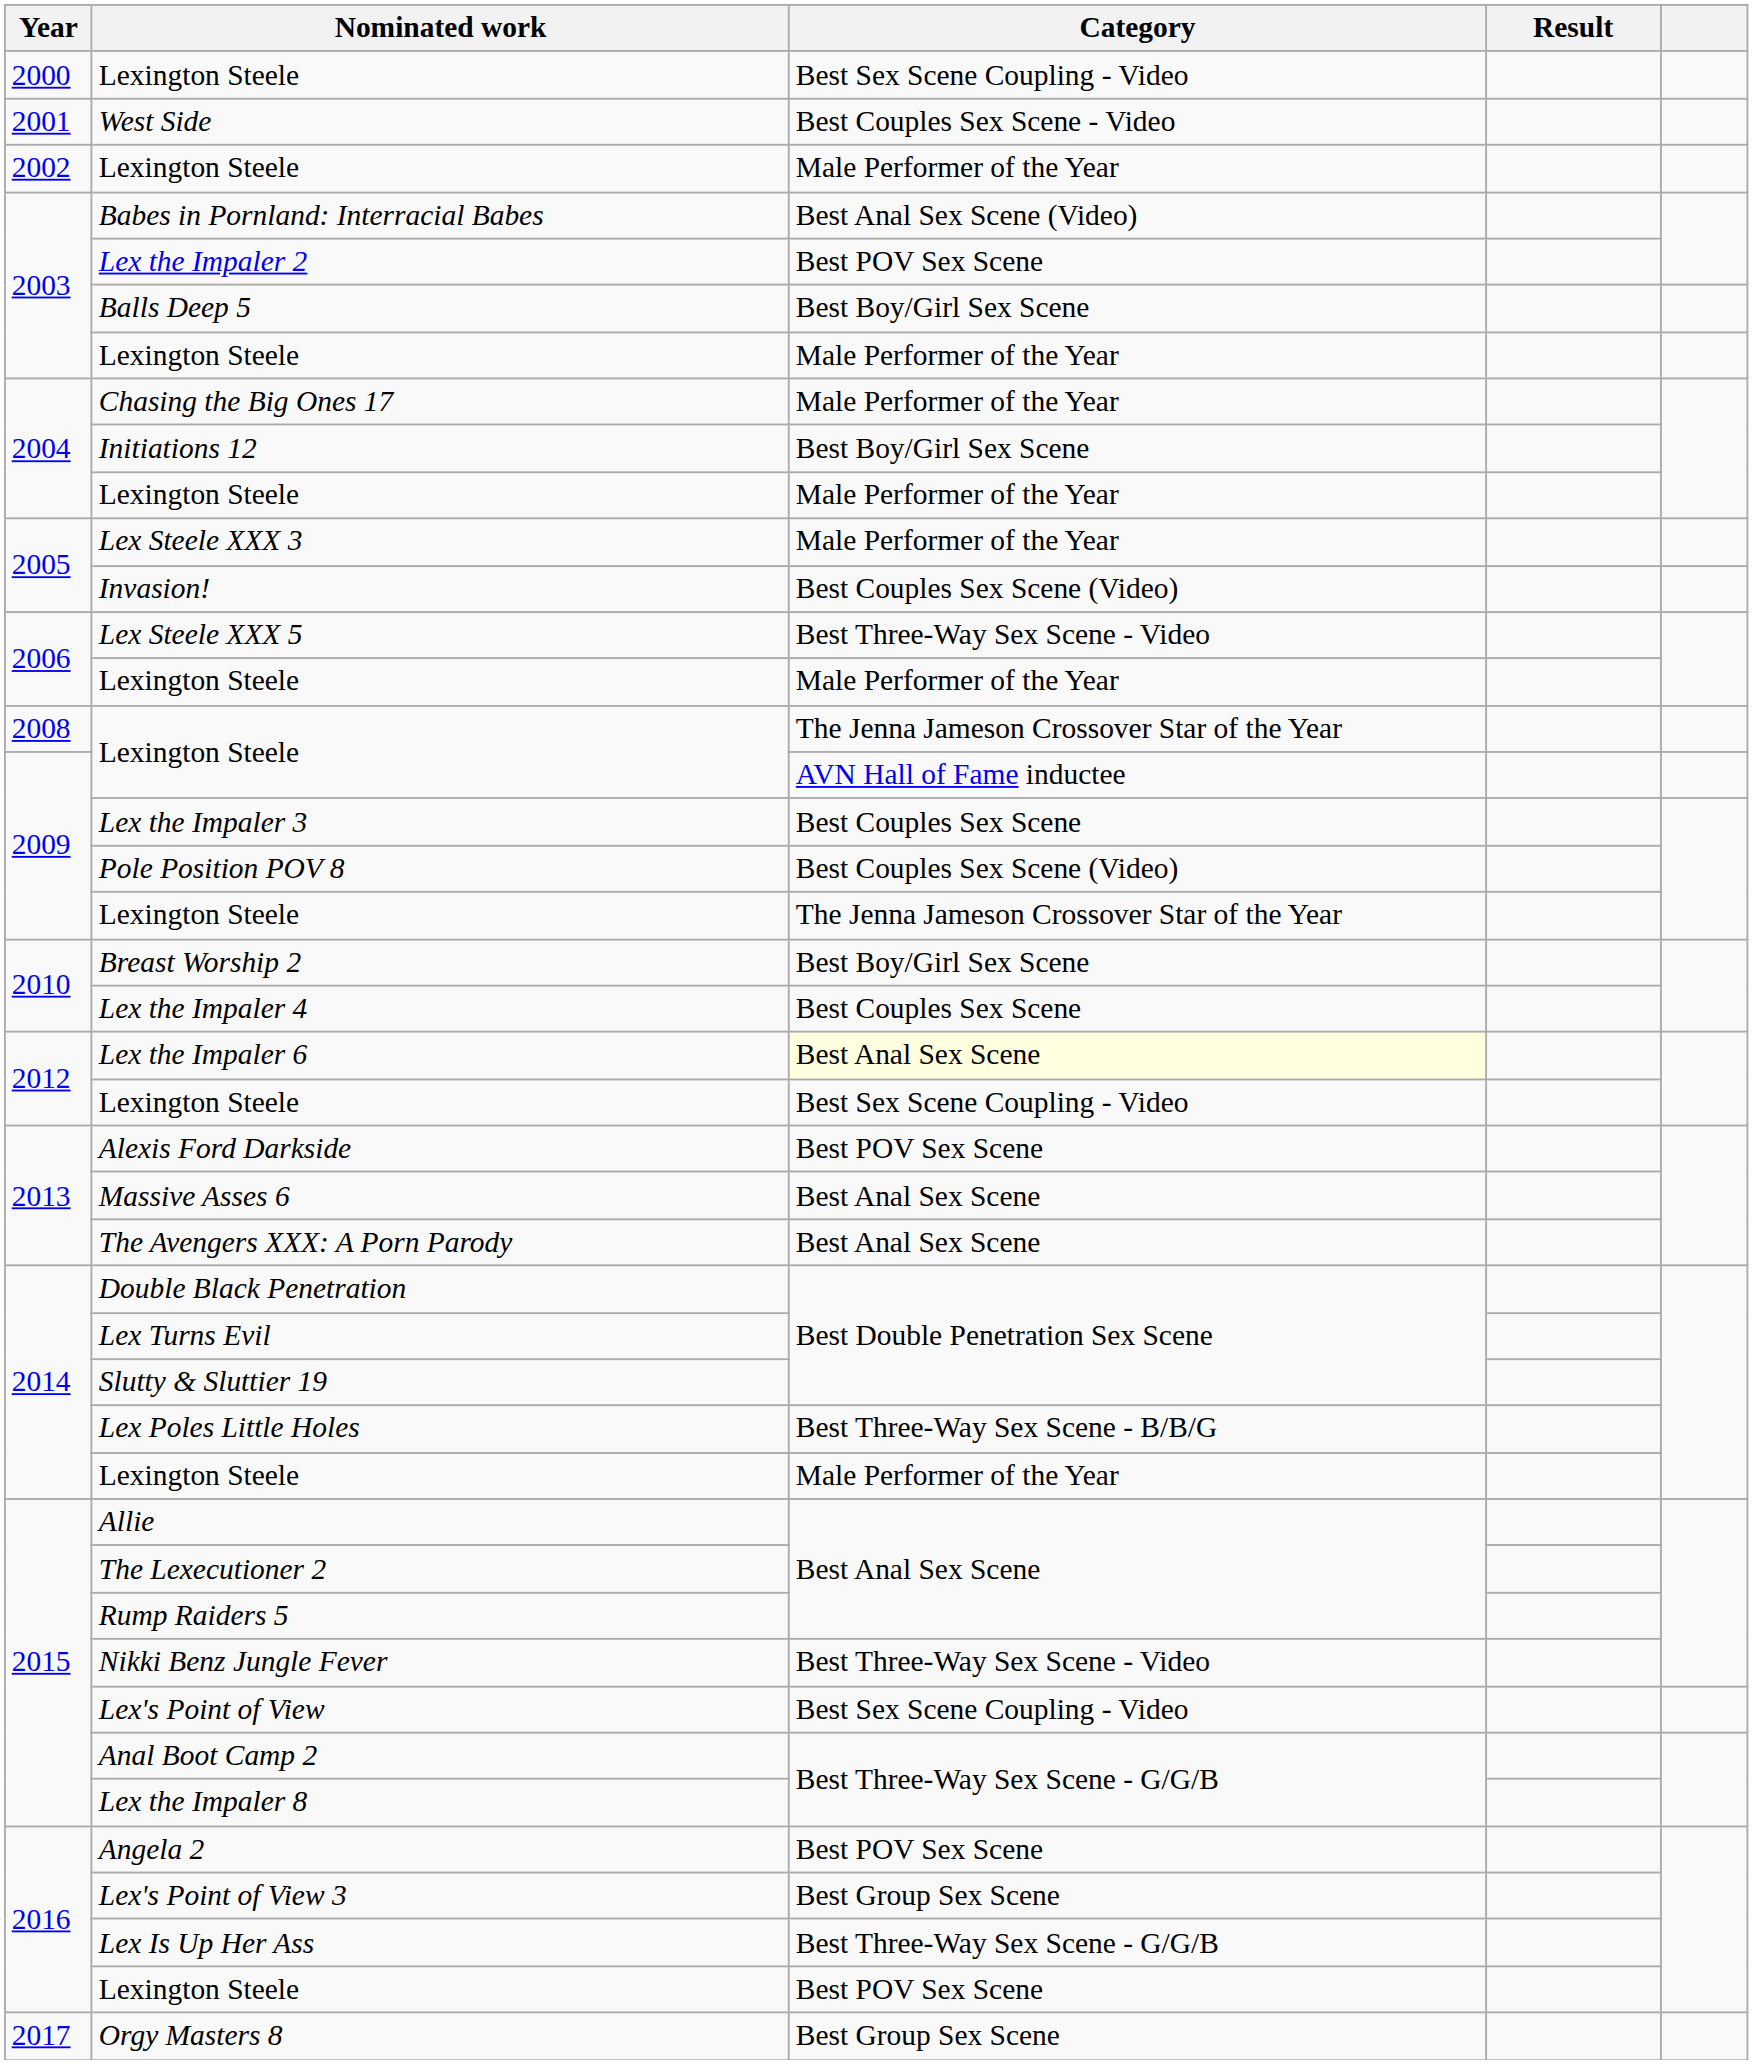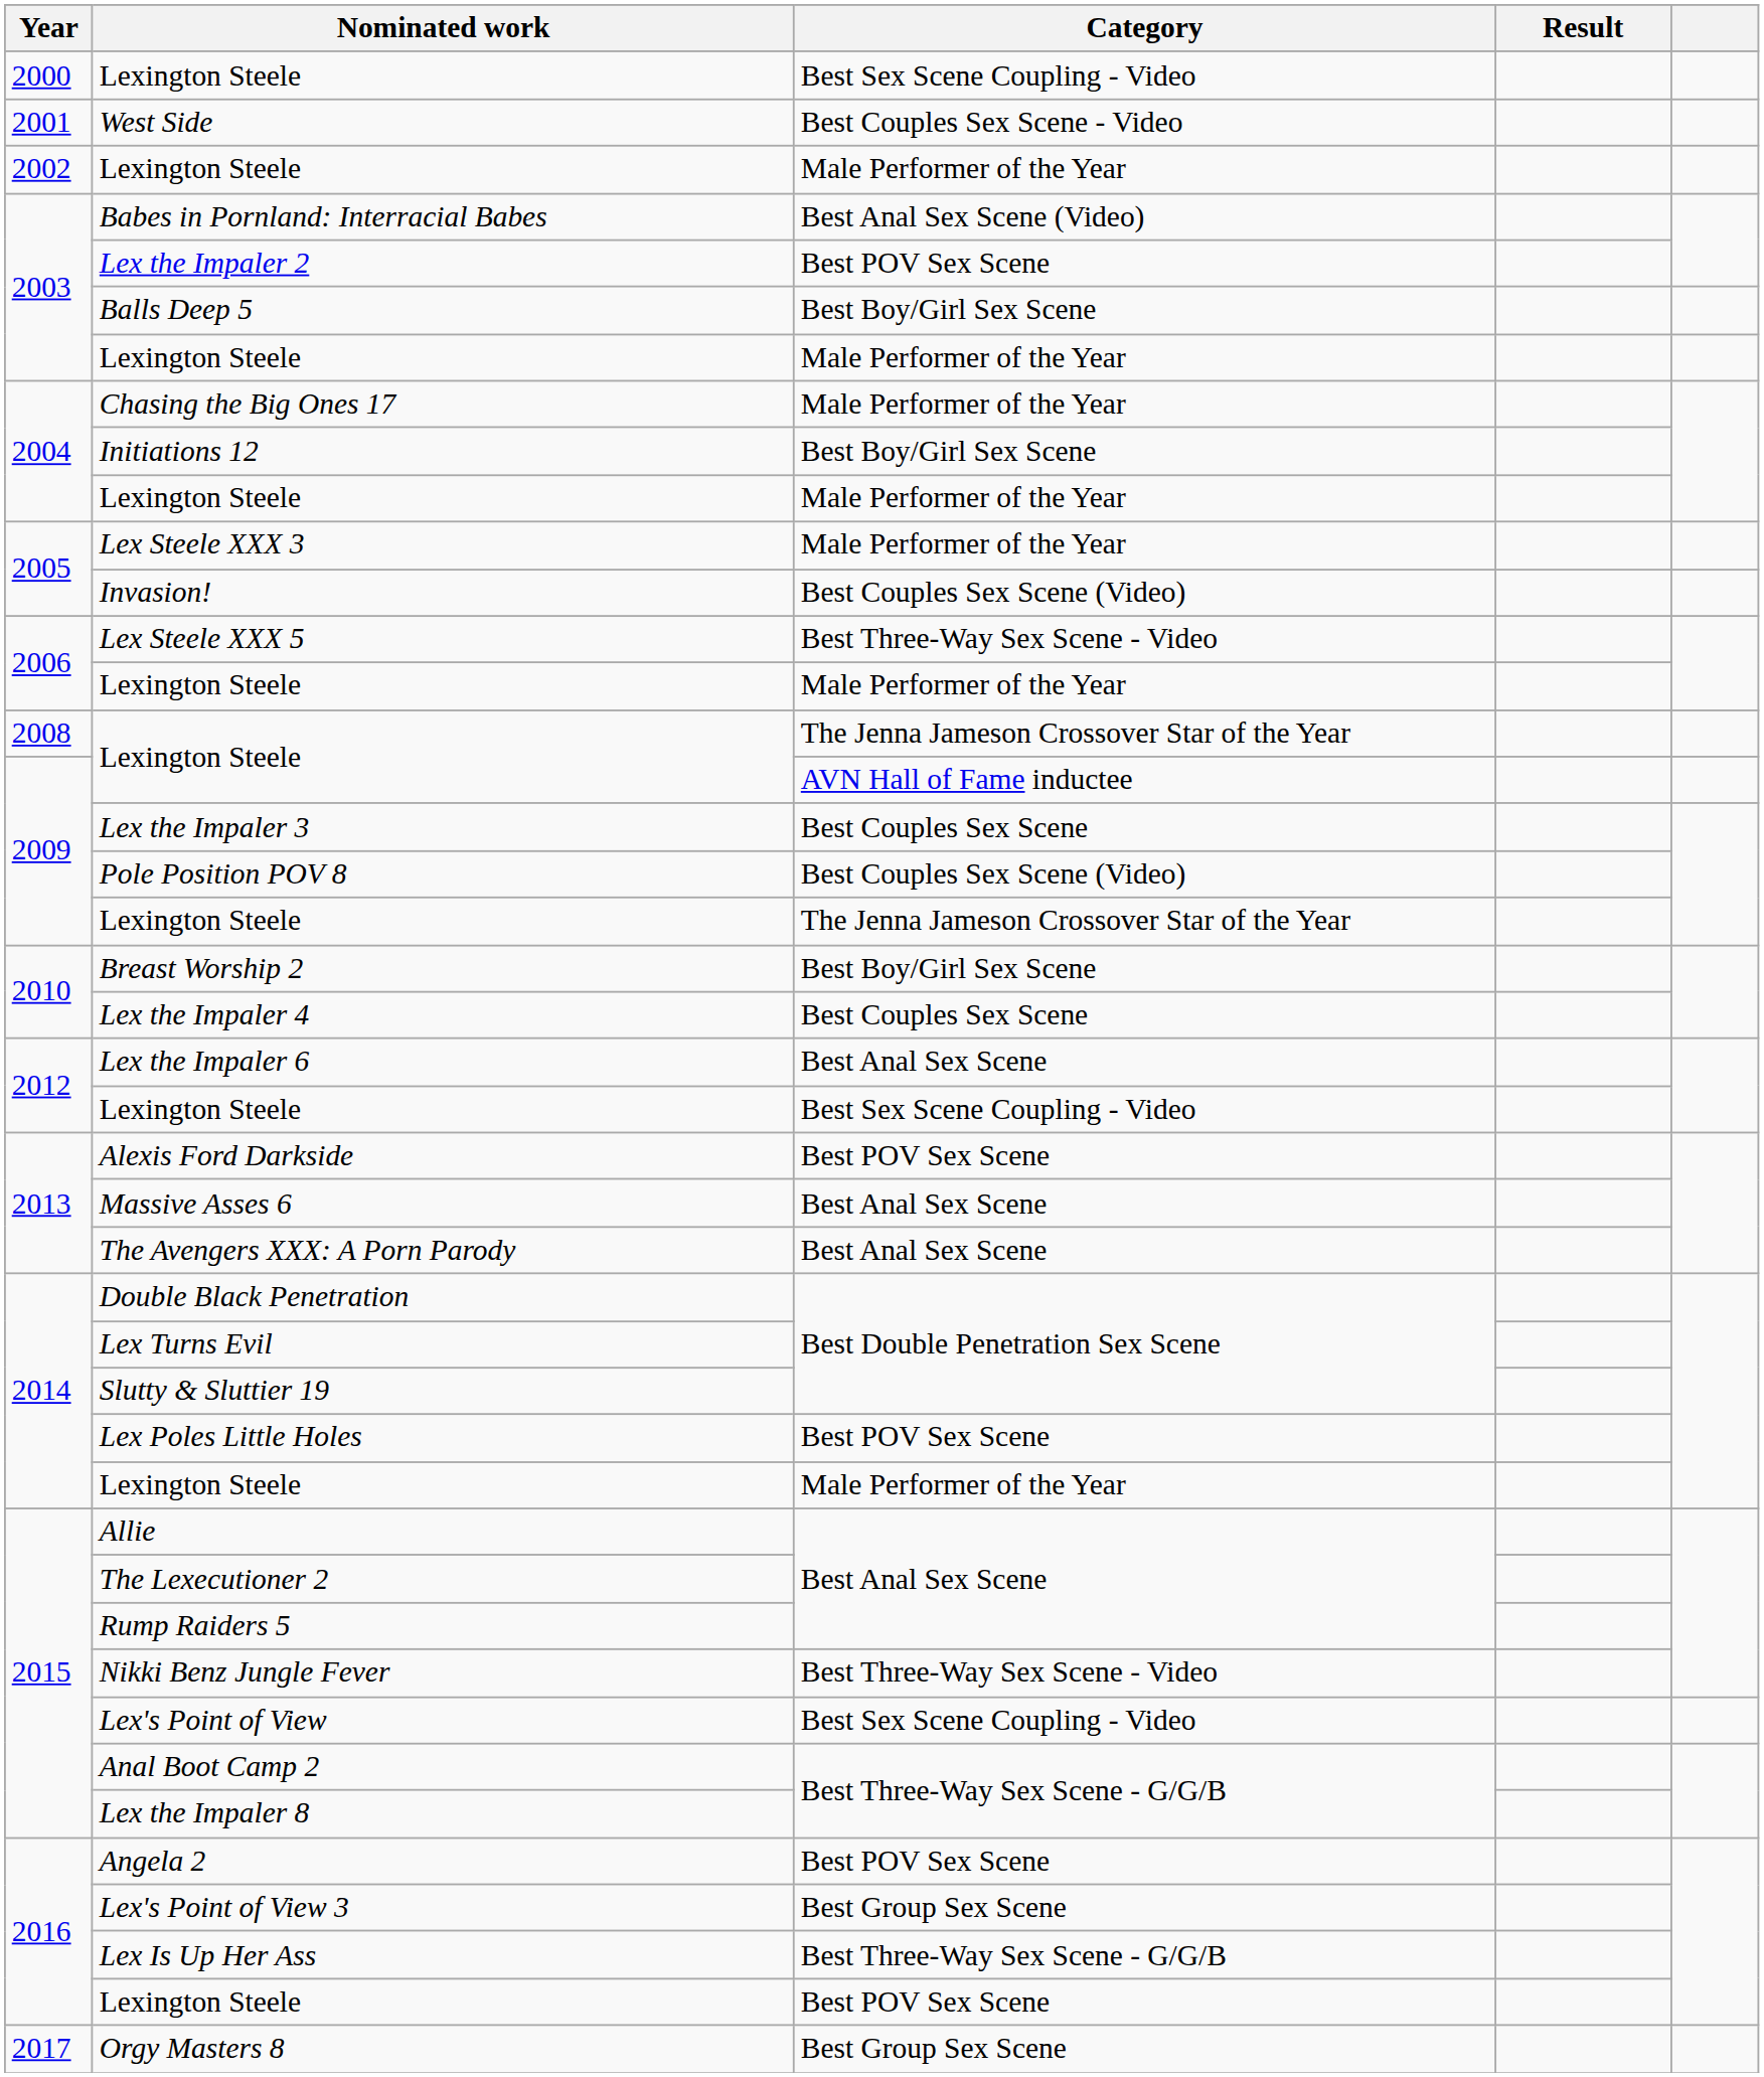Lex the Impaler 6 | Category: lightyellow background -> no background
Lex Poles Little Holes | Category: Best Three-Way Sex Scene - B/B/G -> Best POV Sex Scene
